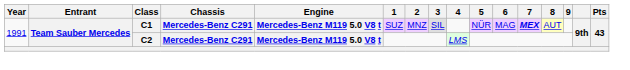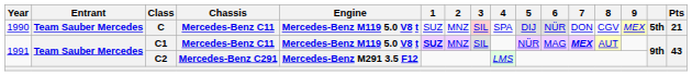+ row: 1990 | Team Sauber Mercedes | C | Mercedes-Benz C11 | Mercedes-Benz M119 5.0 V8 t | SUZ | MNZ | SIL | SPA | DIJ | NÜR | DON | CGV | MEX | 5th | 21
C1 | Chassis: Mercedes-Benz C291 -> Mercedes-Benz C11
C1 | 1: normal -> bold
C2 | Engine: Mercedes-Benz M119 5.0 V8 t -> Mercedes-Benz M291 3.5 F12
